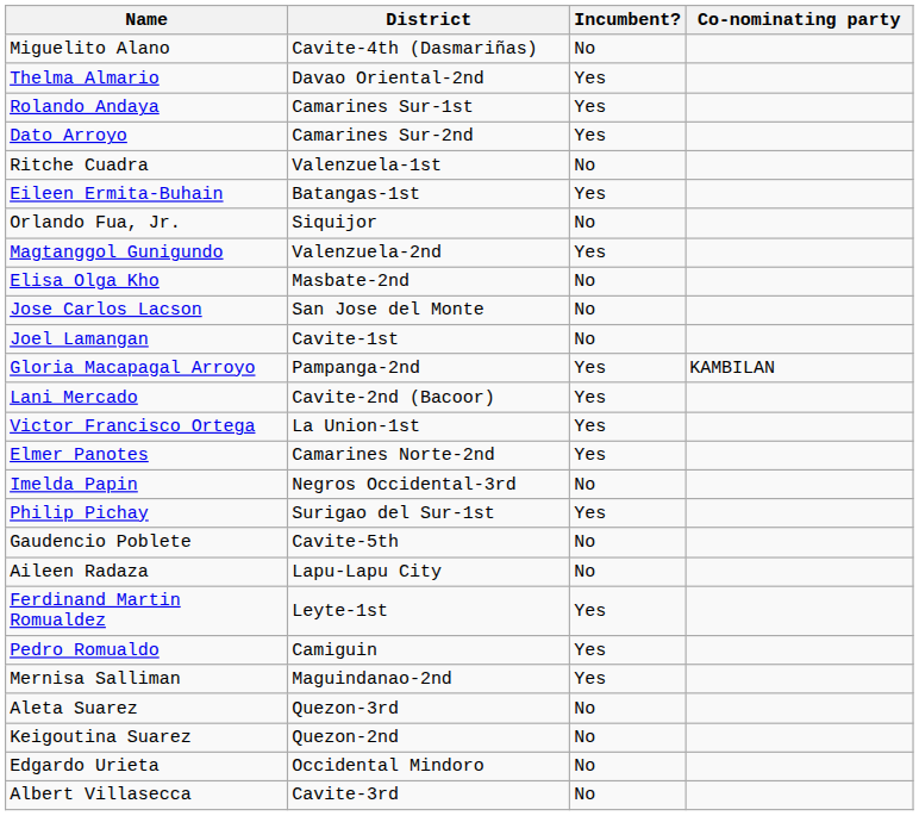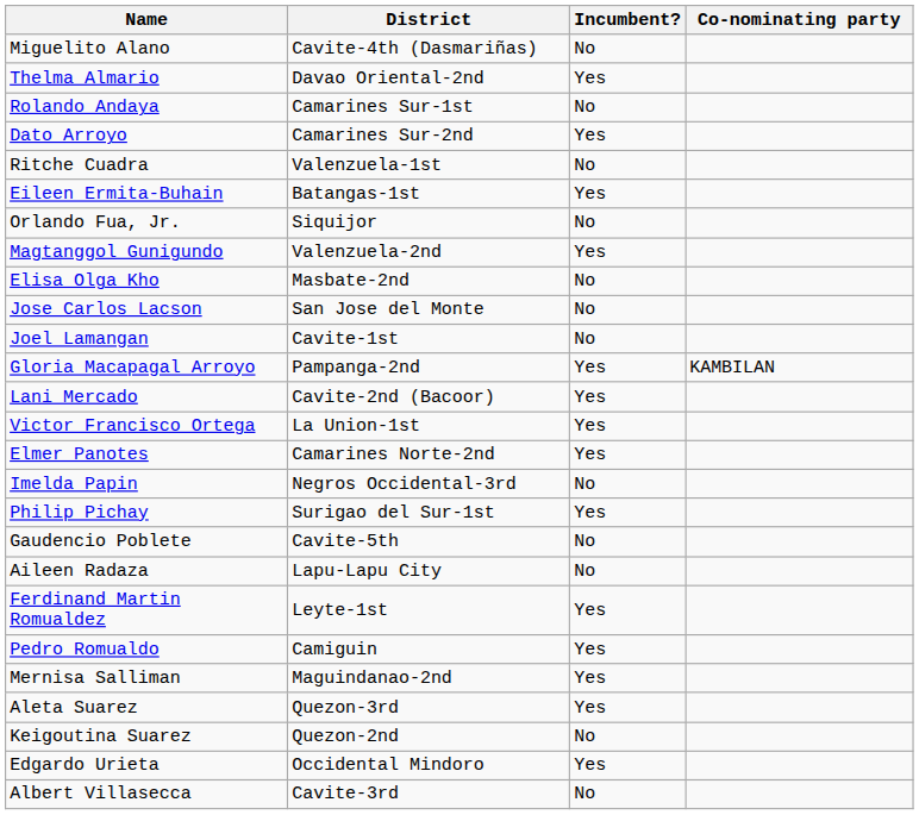Rolando Andaya | Incumbent?: Yes -> No
Aleta Suarez | Incumbent?: No -> Yes
Edgardo Urieta | Incumbent?: No -> Yes
